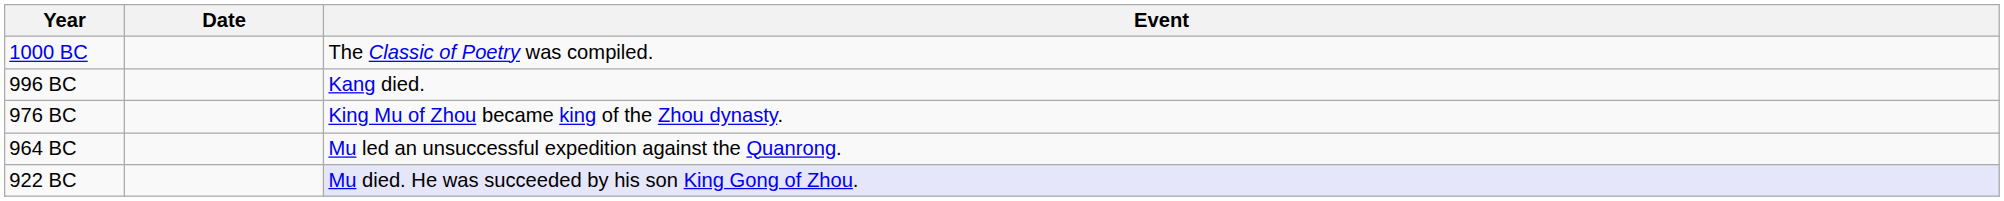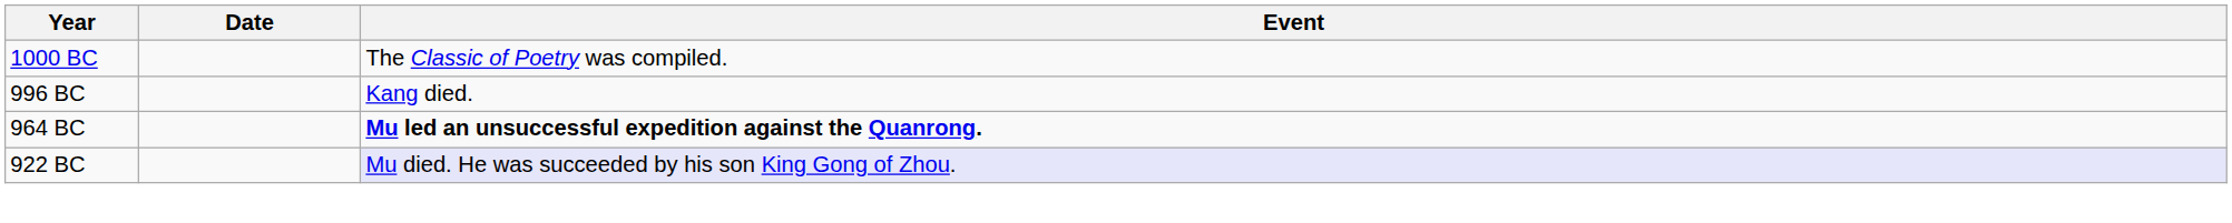- row: 976 BC | King Mu of Zhou became king of the Zhou dynasty.
964 BC | Event: normal -> bold
